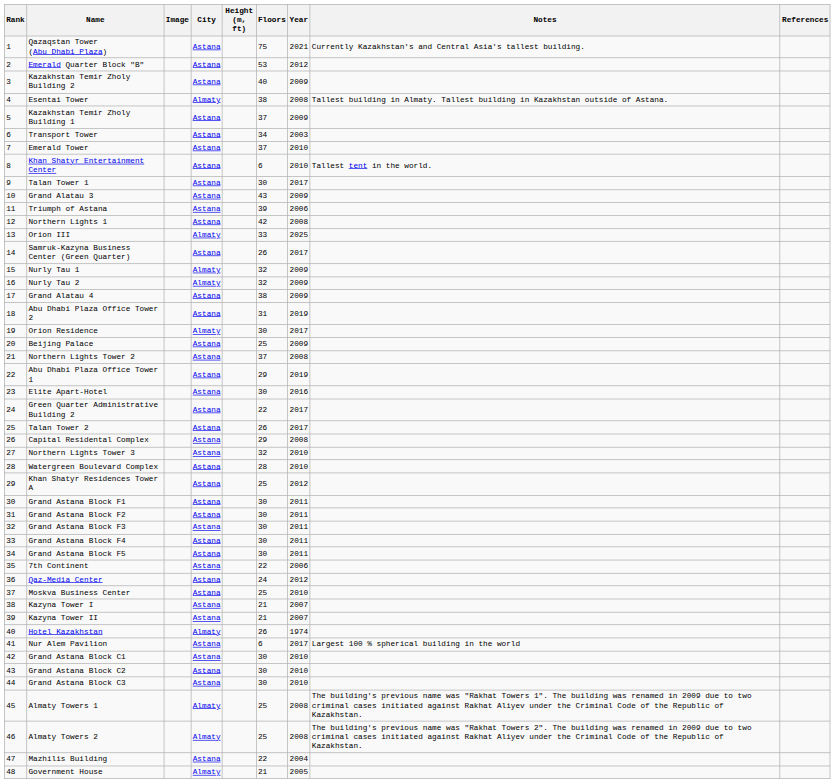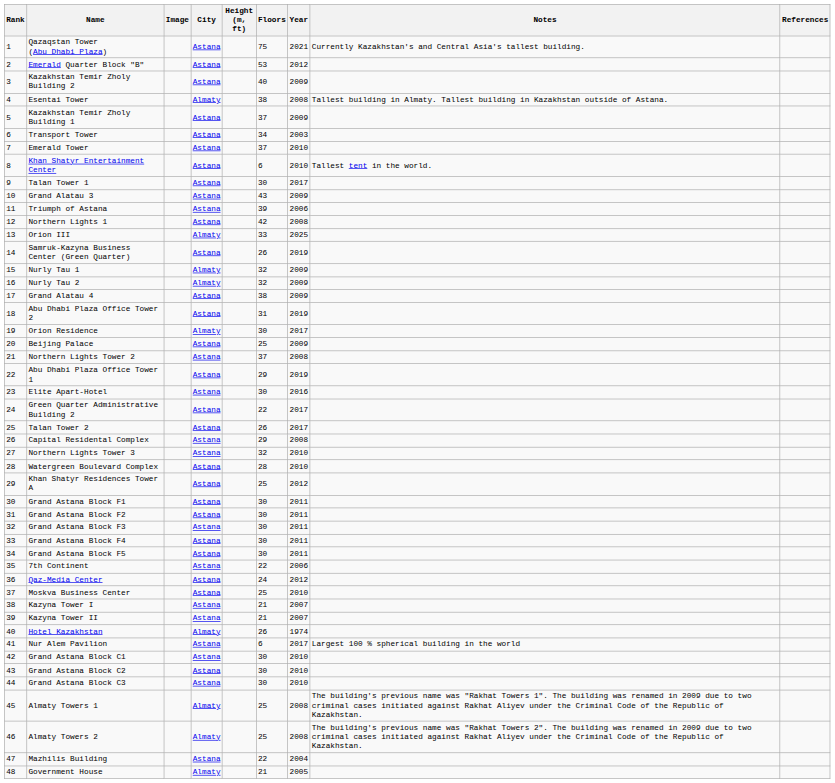Samruk-Kazyna Business Center (Green Quarter) | Year: 2017 -> 2019
